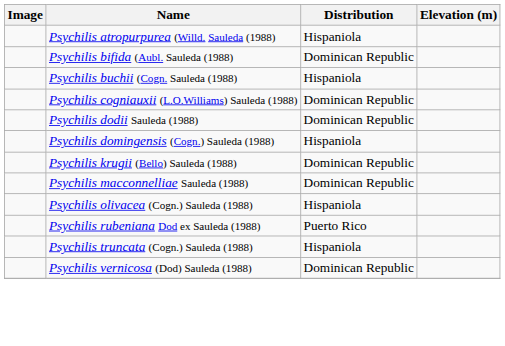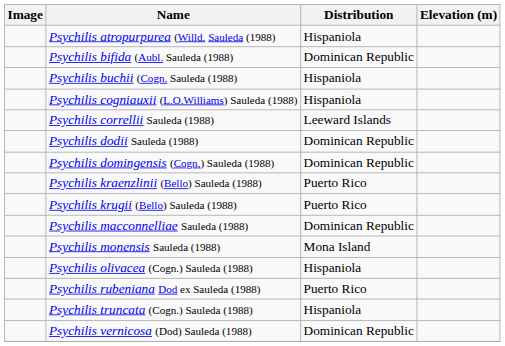Psychilis cogniauxii (L.O.Williams) Sauleda (1988) | Distribution: Dominican Republic -> Hispaniola
+ row: Psychilis correllii Sauleda (1988) | Leeward Islands
Psychilis domingensis (Cogn.) Sauleda (1988) | Distribution: Hispaniola -> Dominican Republic
+ row: Psychilis kraenzlinii (Bello) Sauleda (1988) | Puerto Rico
Psychilis krugii (Bello) Sauleda (1988) | Distribution: Dominican Republic -> Puerto Rico
+ row: Psychilis monensis Sauleda (1988) | Mona Island
